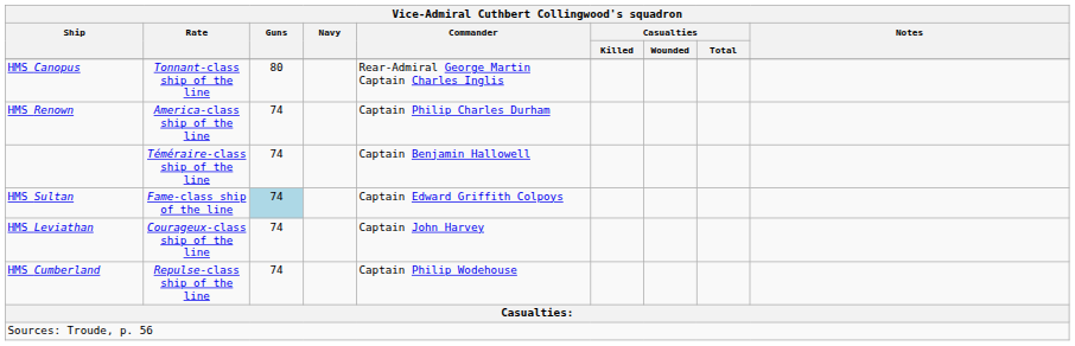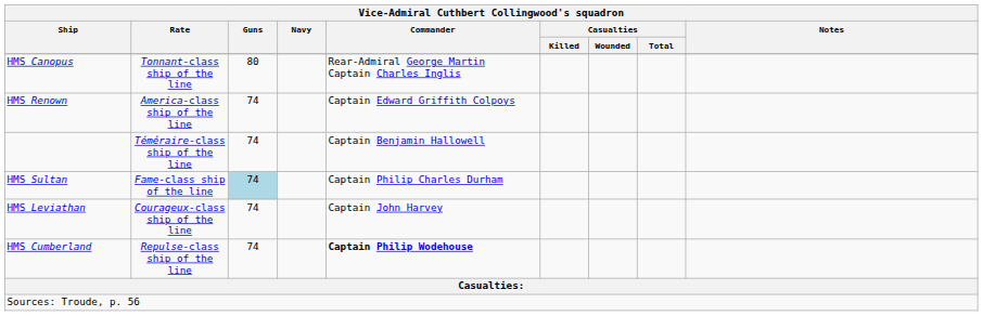HMS Renown | Commander: Captain Philip Charles Durham -> Captain Edward Griffith Colpoys
HMS Sultan | Commander: Captain Edward Griffith Colpoys -> Captain Philip Charles Durham
HMS Cumberland | Commander: normal -> bold
